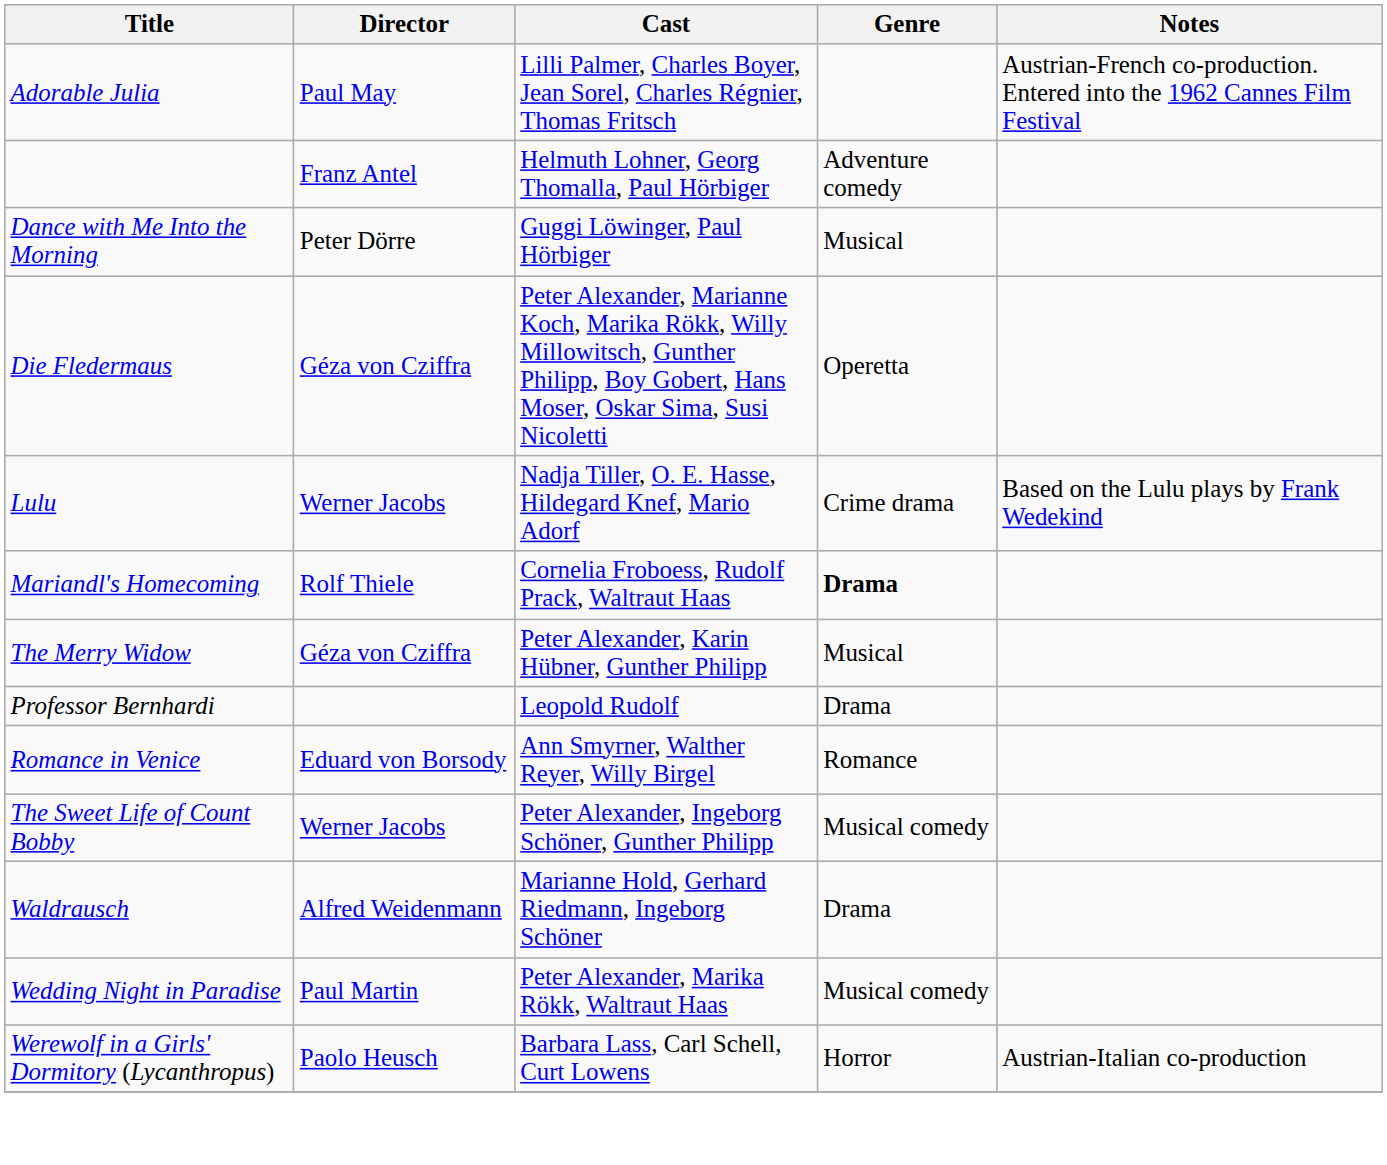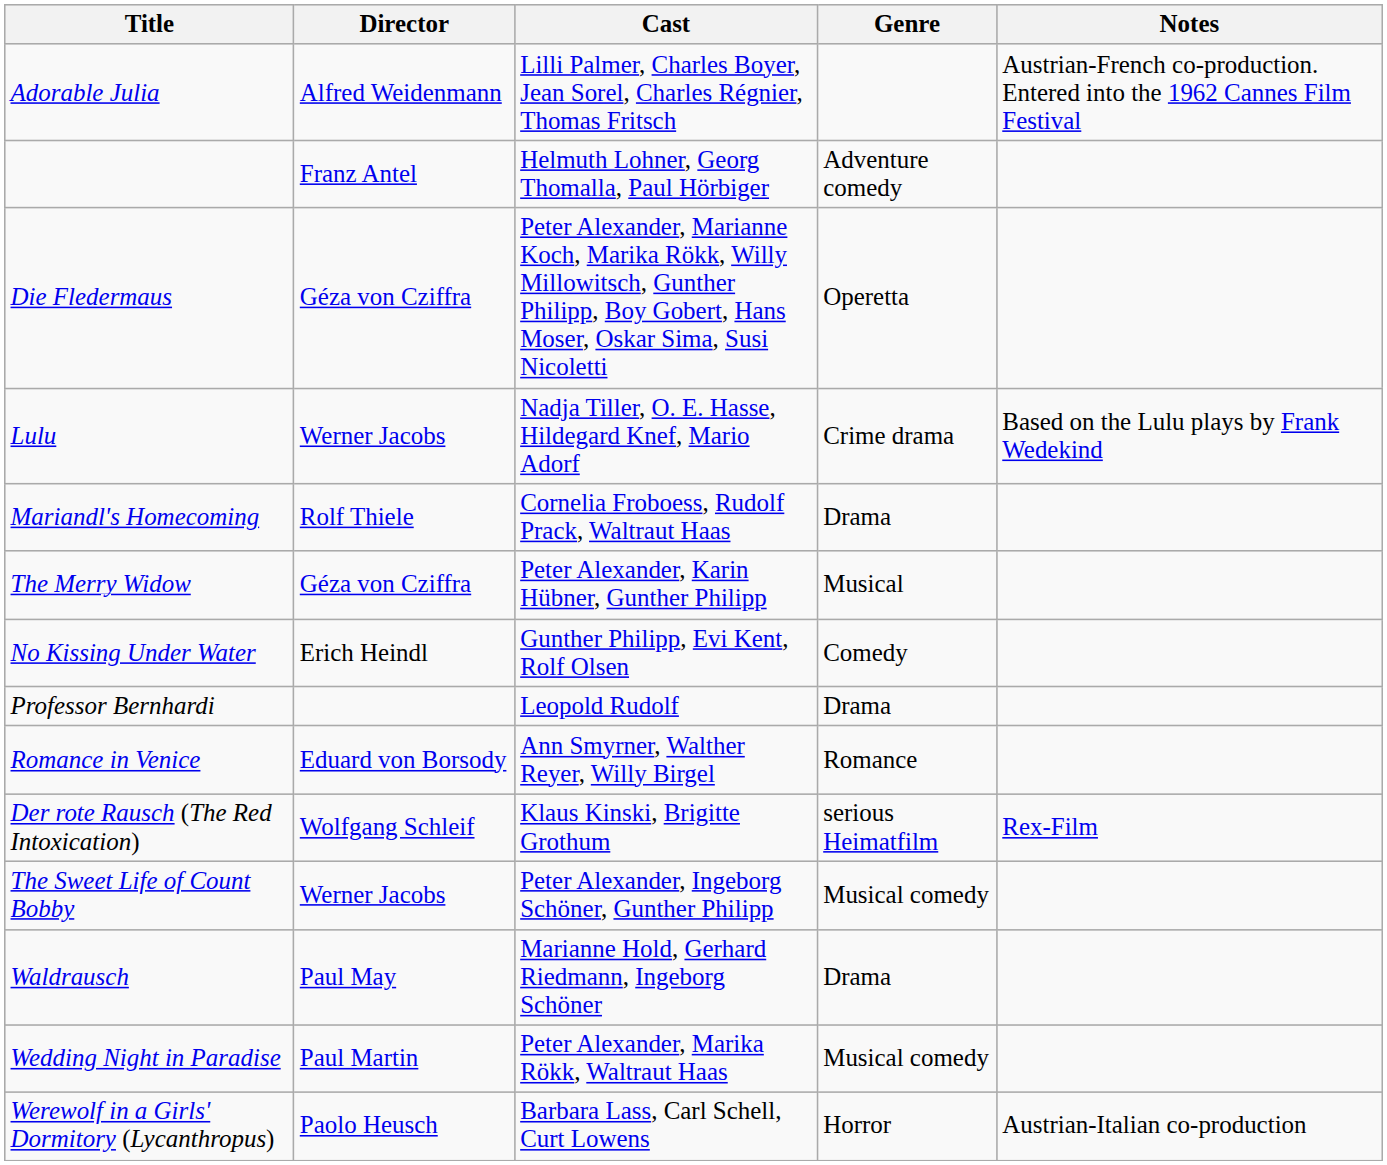Adorable Julia | Director: Paul May -> Alfred Weidenmann
- row: Dance with Me Into the Morning | Peter Dörre | Guggi Löwinger, Paul Hörbiger | Musical
Mariandl's Homecoming | Genre: bold -> normal
+ row: No Kissing Under Water | Erich Heindl | Gunther Philipp, Evi Kent, Rolf Olsen | Comedy
+ row: Der rote Rausch (The Red Intoxication) | Wolfgang Schleif | Klaus Kinski, Brigitte Grothum | serious Heimatfilm | Rex-Film
Waldrausch | Director: Alfred Weidenmann -> Paul May
